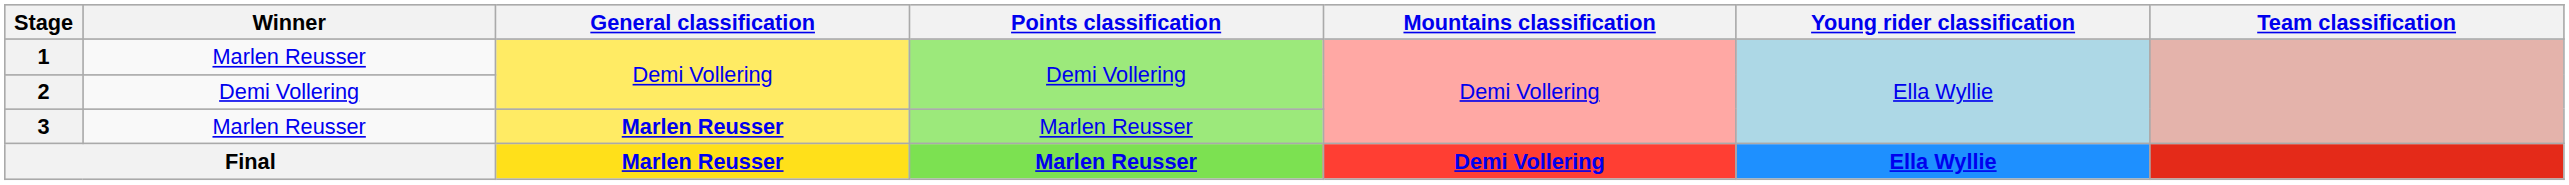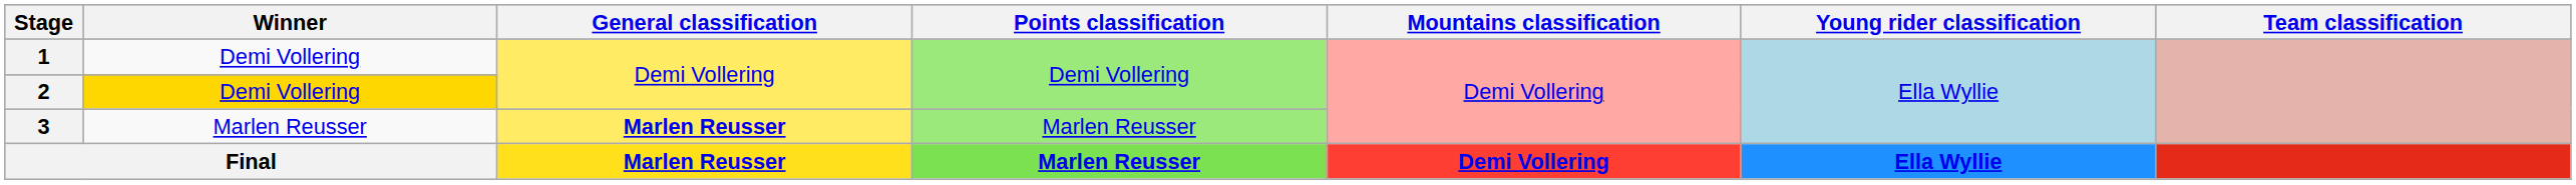1 | Winner: Marlen Reusser -> Demi Vollering
2 | Winner: no background -> gold background
